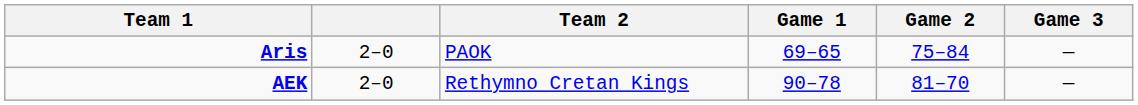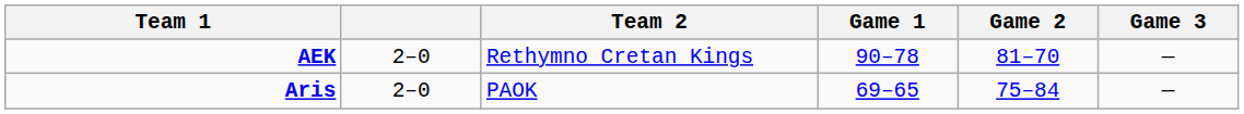rows swapped: Aris <-> AEK
